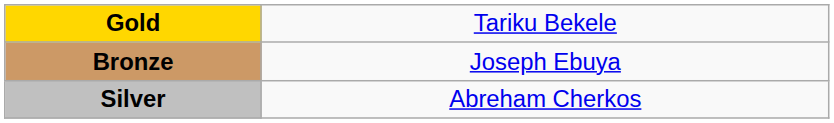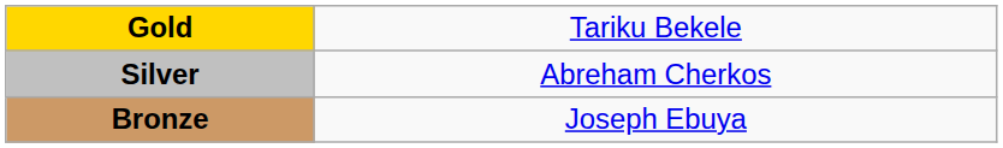rows swapped: Silver <-> Bronze
